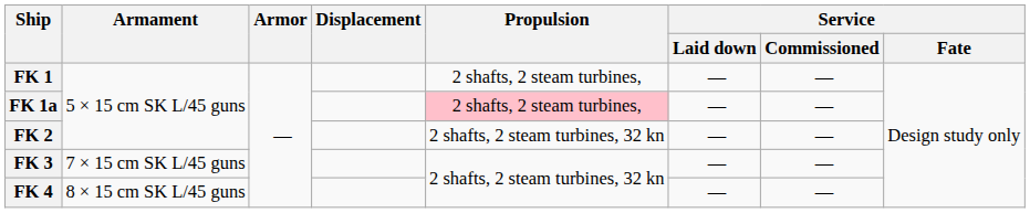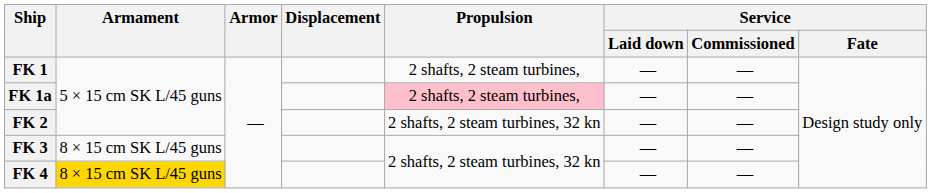FK 3 | Armament: 7 × 15 cm SK L/45 guns -> 8 × 15 cm SK L/45 guns
FK 4 | Armament: no background -> gold background
